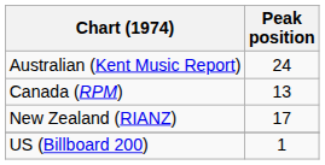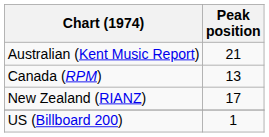Australian (Kent Music Report) | Peak position: 24 -> 21
